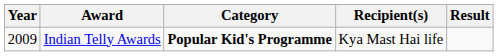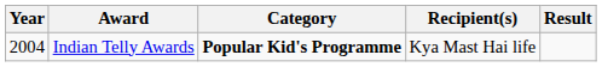Indian Telly Awards | Year: 2009 -> 2004
